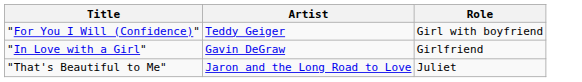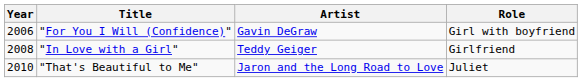+ column: Year | 2006 | 2008 | 2010
"For You I Will (Confidence)" | Artist: Teddy Geiger -> Gavin DeGraw
"In Love with a Girl" | Artist: Gavin DeGraw -> Teddy Geiger
